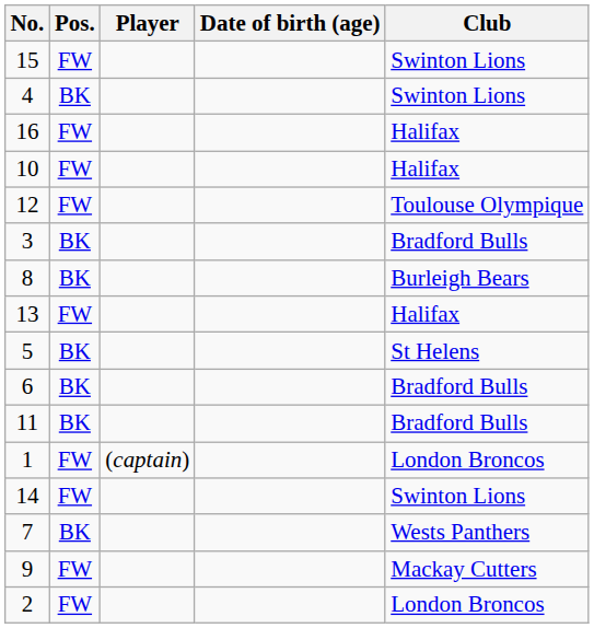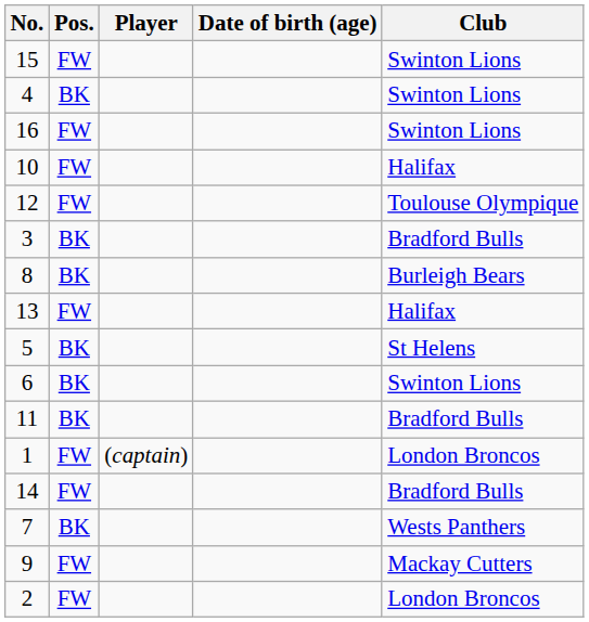16 | Club: Halifax -> Swinton Lions
6 | Club: Bradford Bulls -> Swinton Lions
14 | Club: Swinton Lions -> Bradford Bulls
